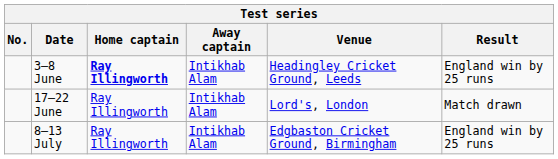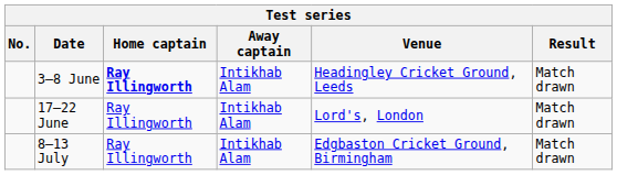3–8 June | Result: England win by 25 runs -> Match drawn
8–13 July | Result: England win by 25 runs -> Match drawn
